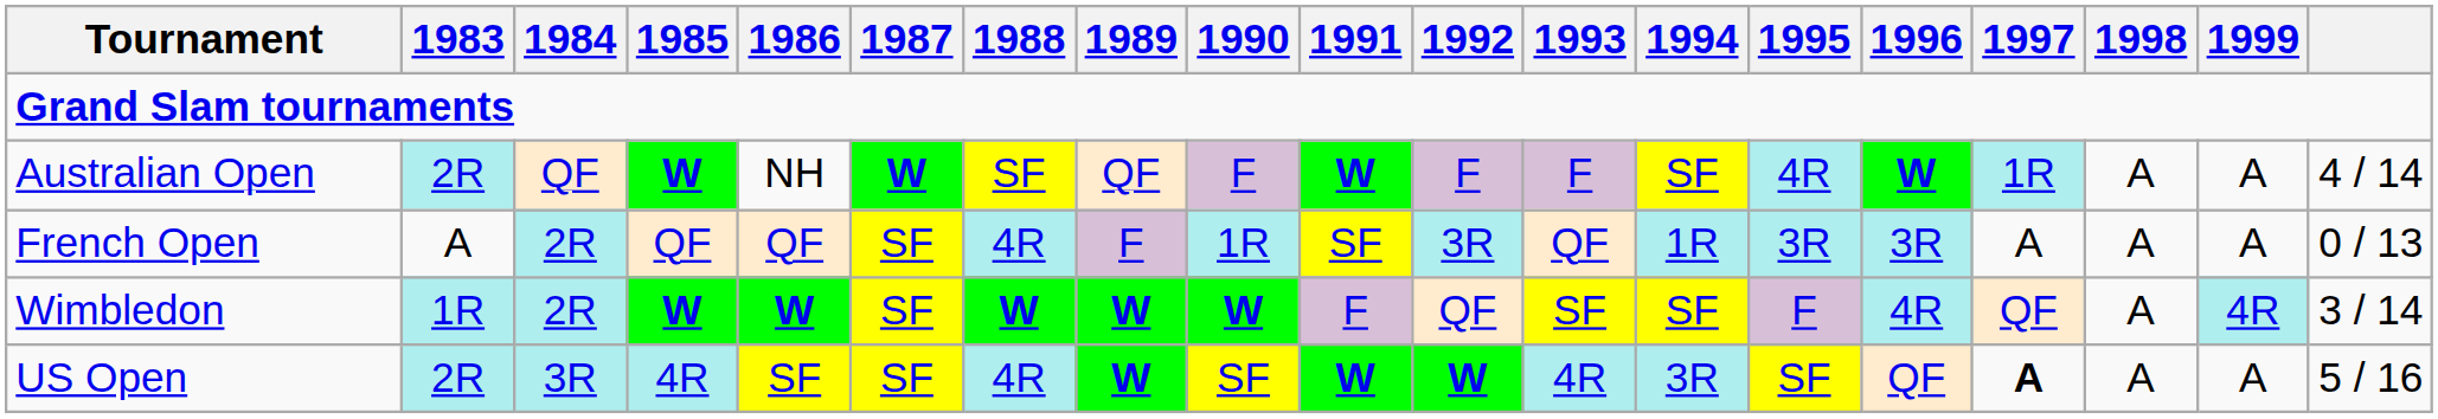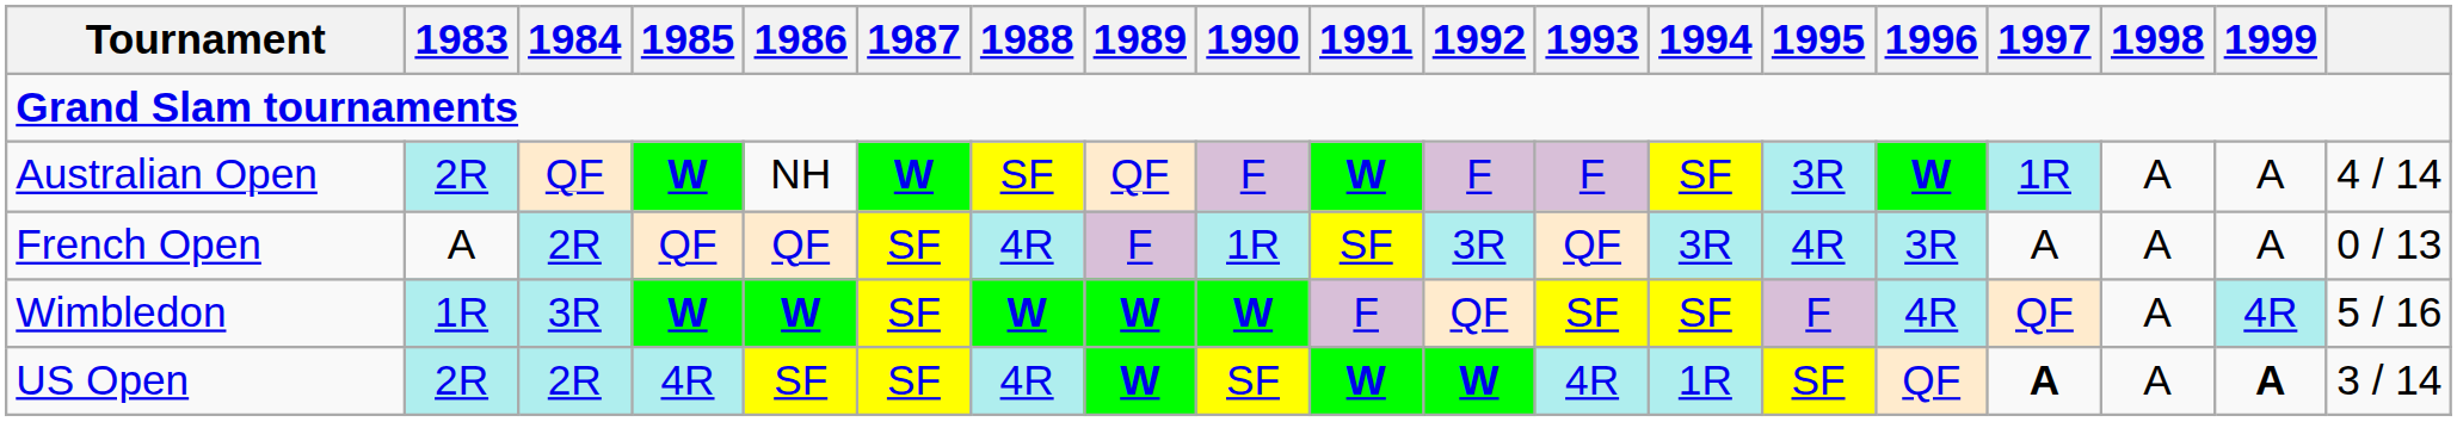Australian Open | 1995: 4R -> 3R
French Open | 1994: 1R -> 3R
French Open | 1995: 3R -> 4R
Wimbledon | 1984: 2R -> 3R
Wimbledon | column 19: 3 / 14 -> 5 / 16
US Open | 1984: 3R -> 2R
US Open | 1994: 3R -> 1R
US Open | 1999: normal -> bold
US Open | column 19: 5 / 16 -> 3 / 14
